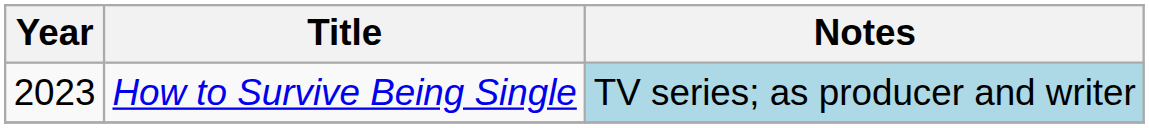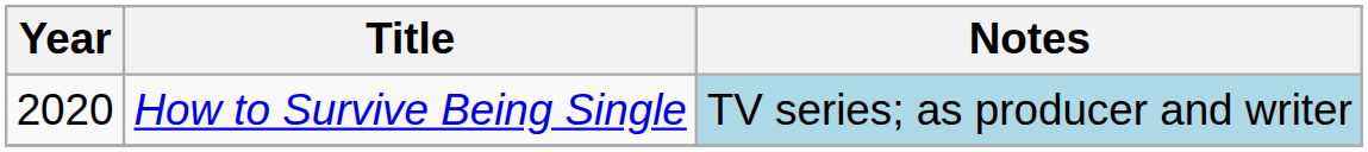How to Survive Being Single | Year: 2023 -> 2020
